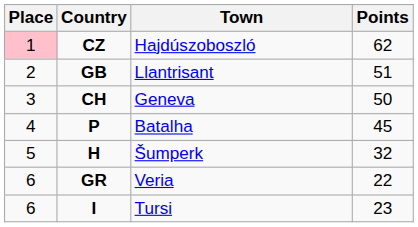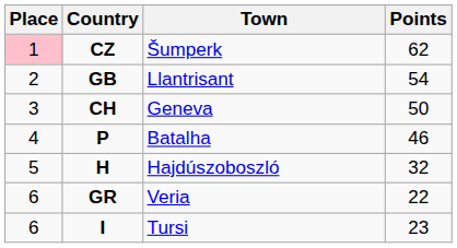CZ | Town: Hajdúszoboszló -> Šumperk
GB | Points: 51 -> 54
P | Points: 45 -> 46
H | Town: Šumperk -> Hajdúszoboszló
